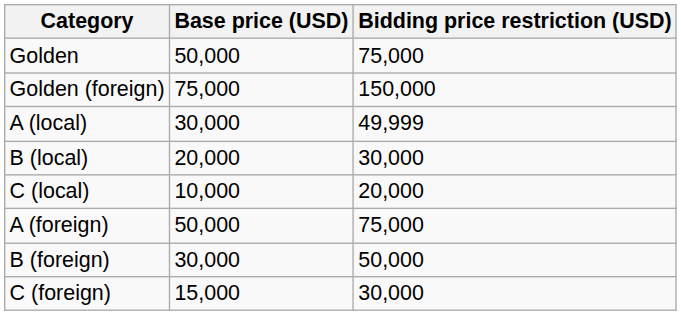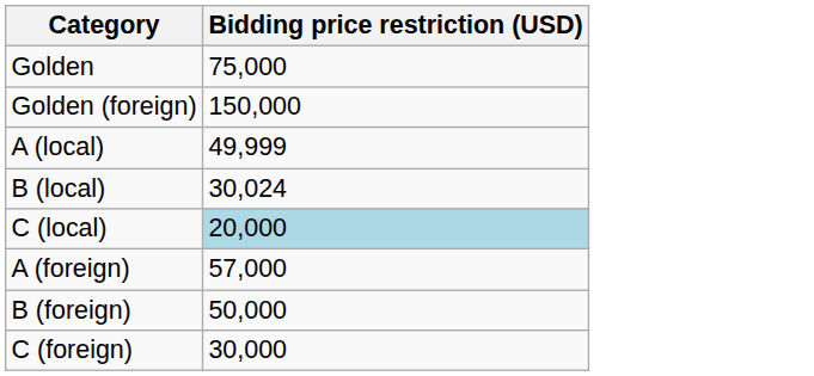- column: Base price (USD) | 50,000 | 75,000 | 30,000 | 20,000 | 10,000 | 50,000 | 30,000 | 15,000
B (local) | Bidding price restriction (USD): 30,000 -> 30,024
C (local) | Bidding price restriction (USD): no background -> lightblue background
A (foreign) | Bidding price restriction (USD): 75,000 -> 57,000
